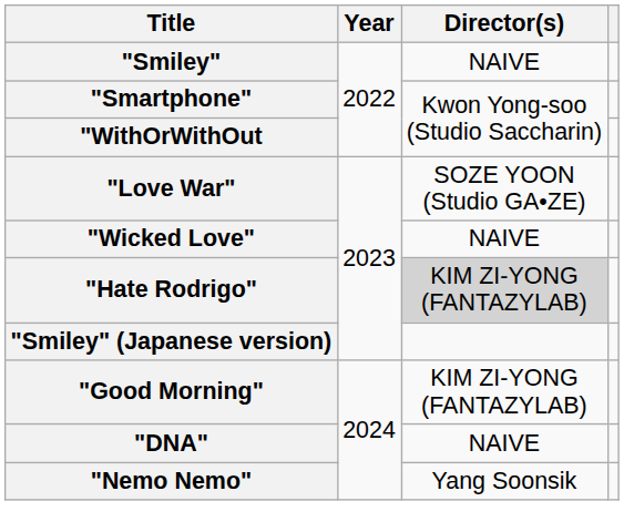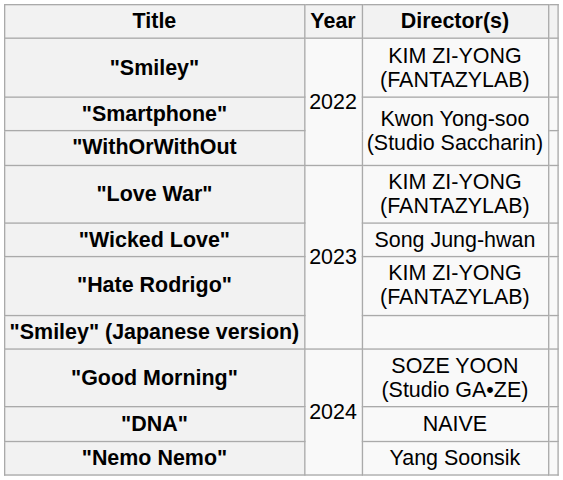"Smiley" | Director(s): NAIVE -> KIM ZI-YONG (FANTAZYLAB)
"Love War" | Director(s): SOZE YOON (Studio GA•ZE) -> KIM ZI-YONG (FANTAZYLAB)
"Wicked Love" | Director(s): NAIVE -> Song Jung-hwan
"Hate Rodrigo" | Director(s): lightgrey background -> no background
"Good Morning" | Director(s): KIM ZI-YONG (FANTAZYLAB) -> SOZE YOON (Studio GA•ZE)
